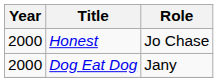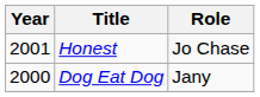Honest | Year: 2000 -> 2001
